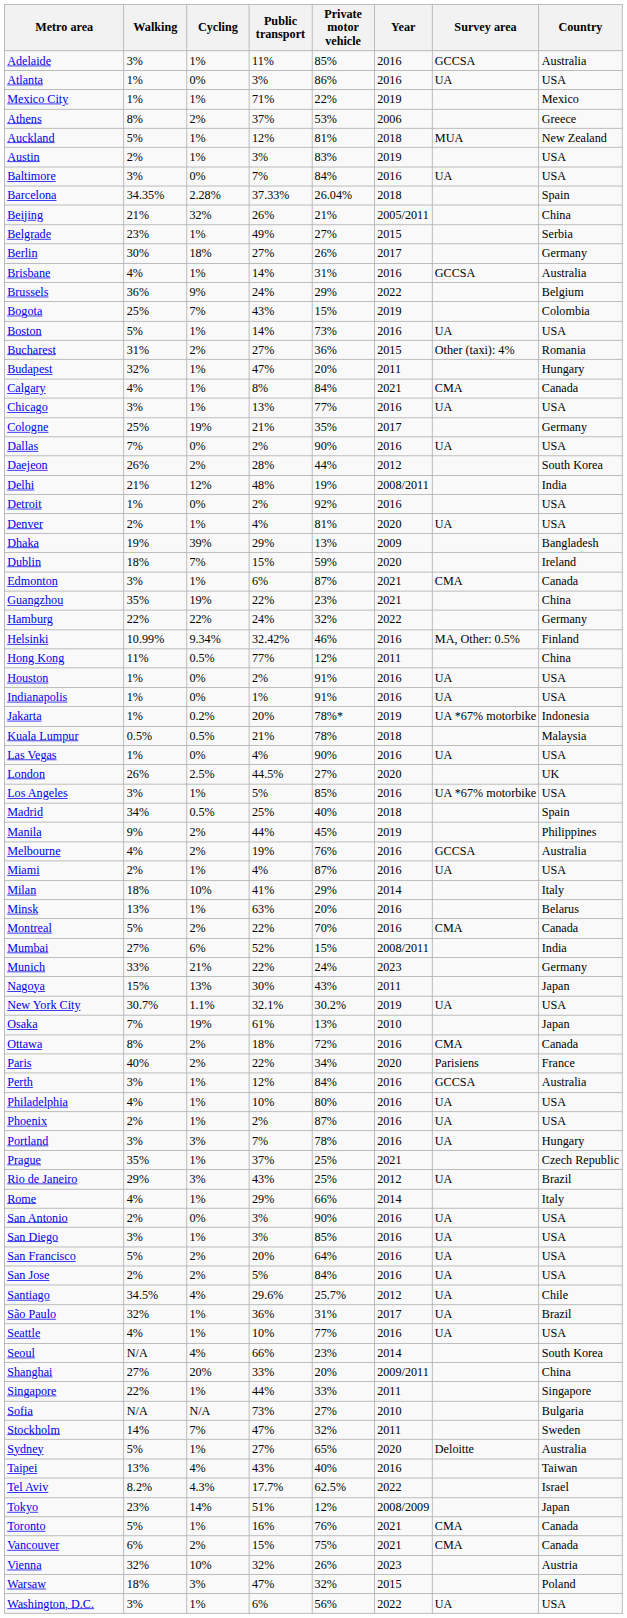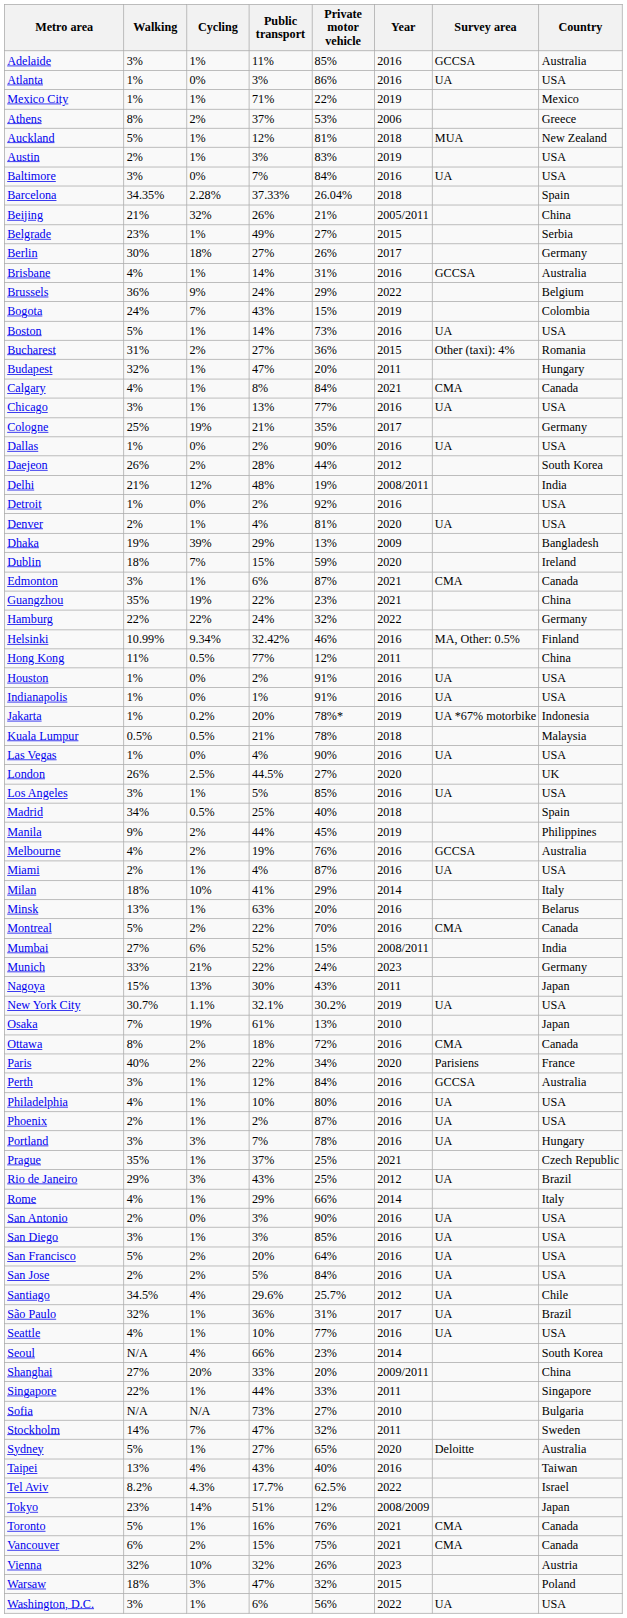Bogota | Walking: 25% -> 24%
Dallas | Walking: 7% -> 1%
Los Angeles | Survey area: UA *67% motorbike -> UA
